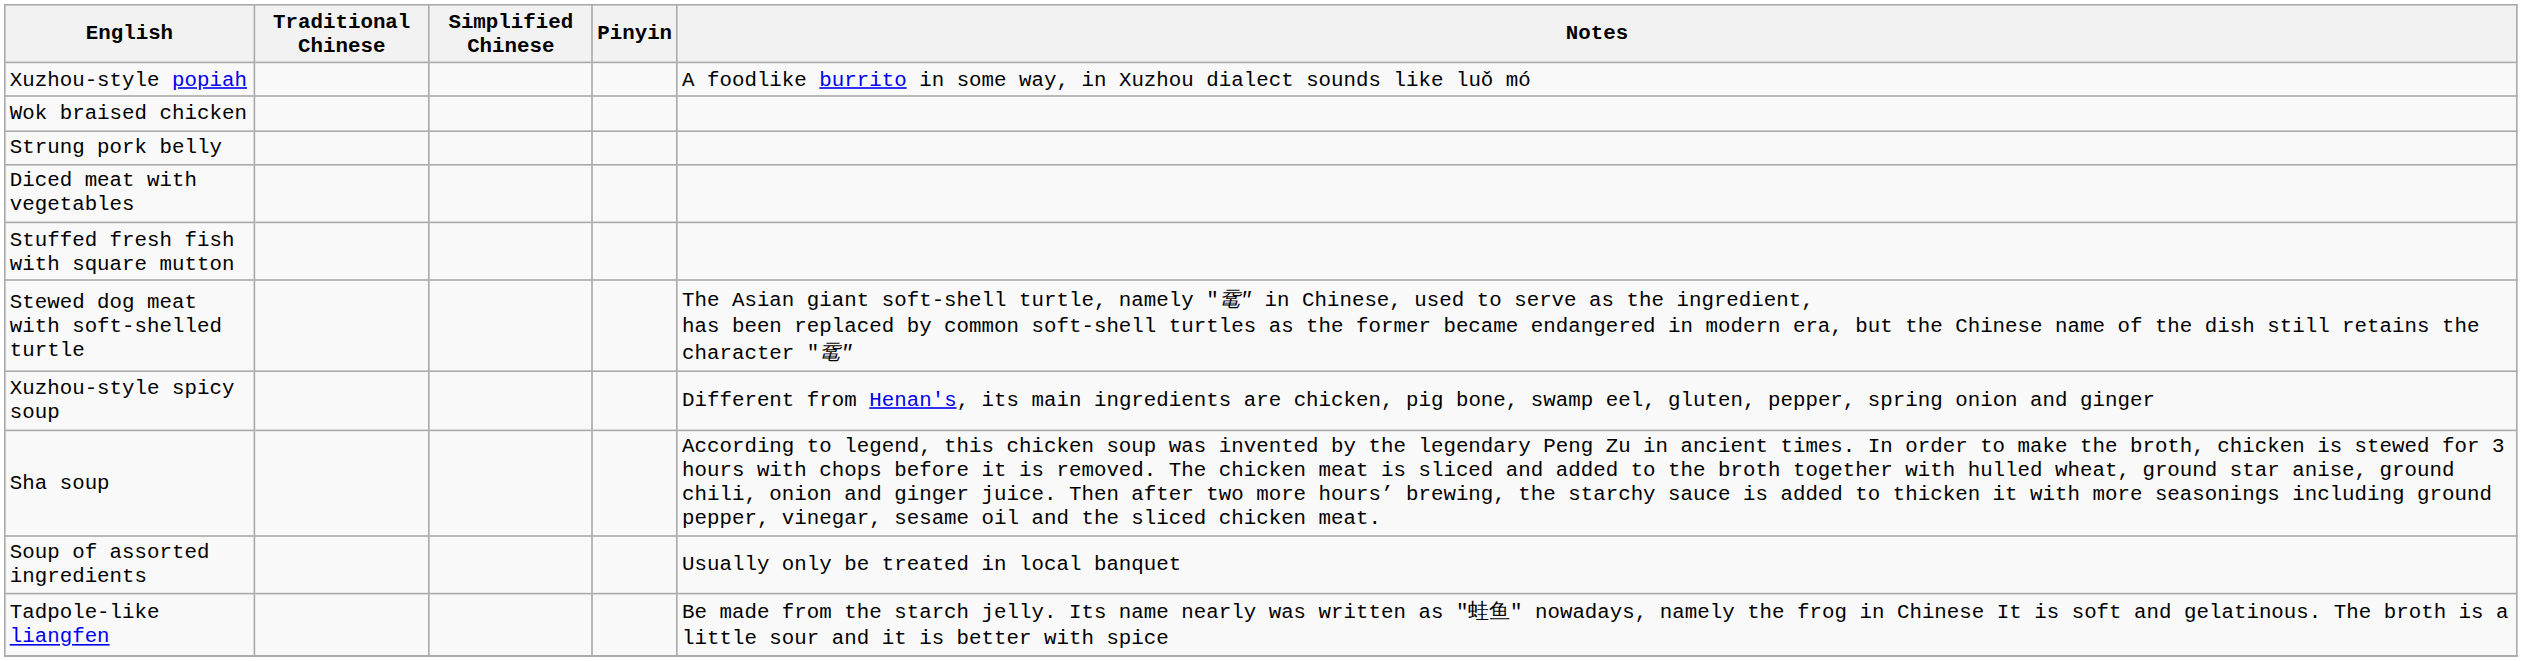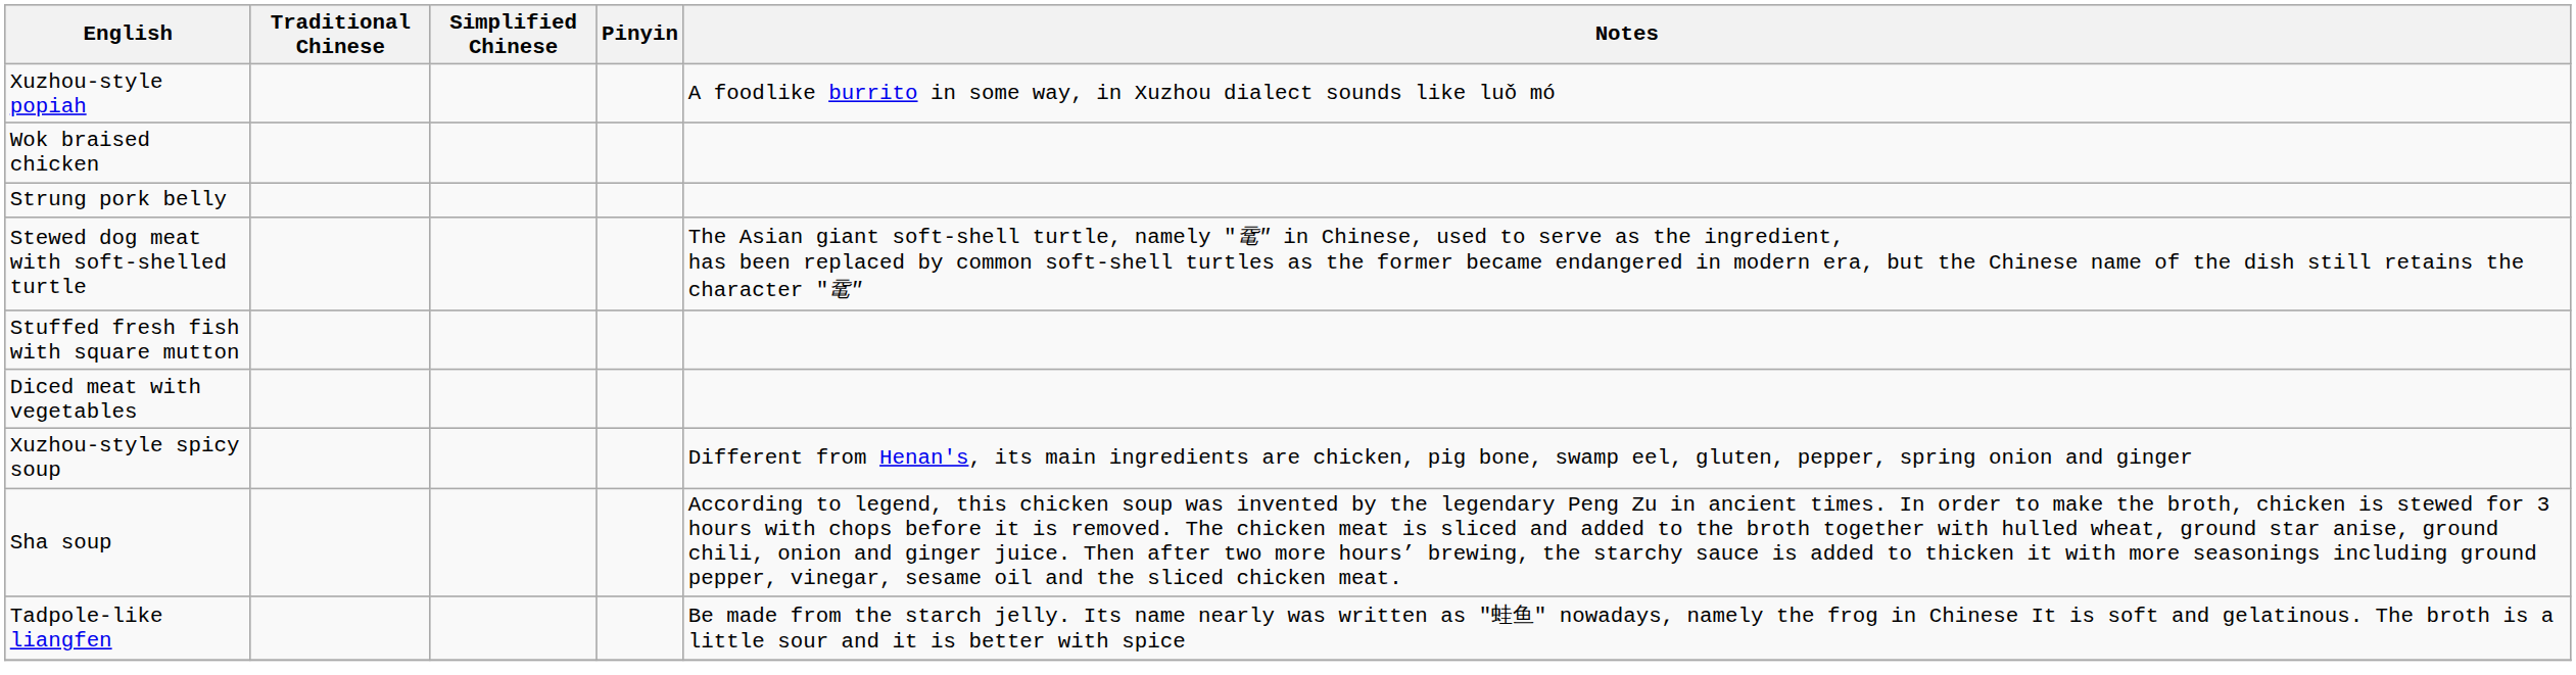rows swapped: Diced meat with vegetables <-> Stewed dog meat with soft-shelled turtle
- row: Soup of assorted ingredients | Usually only be treated in local banquet
